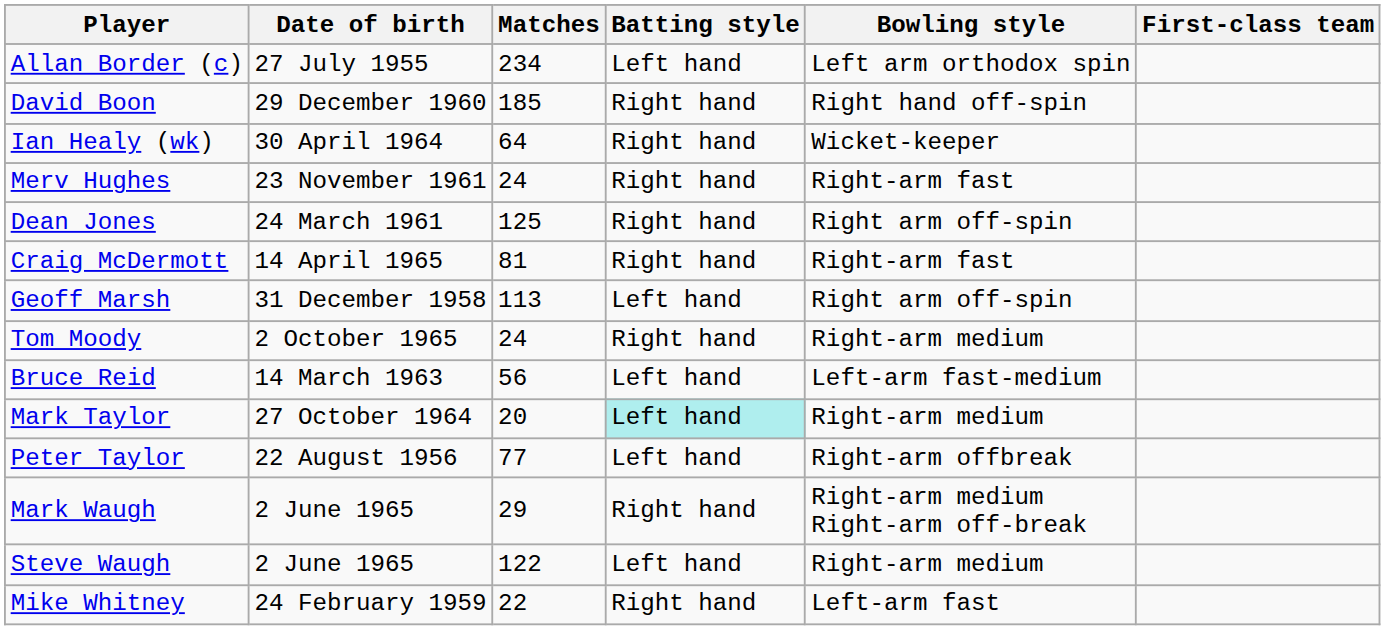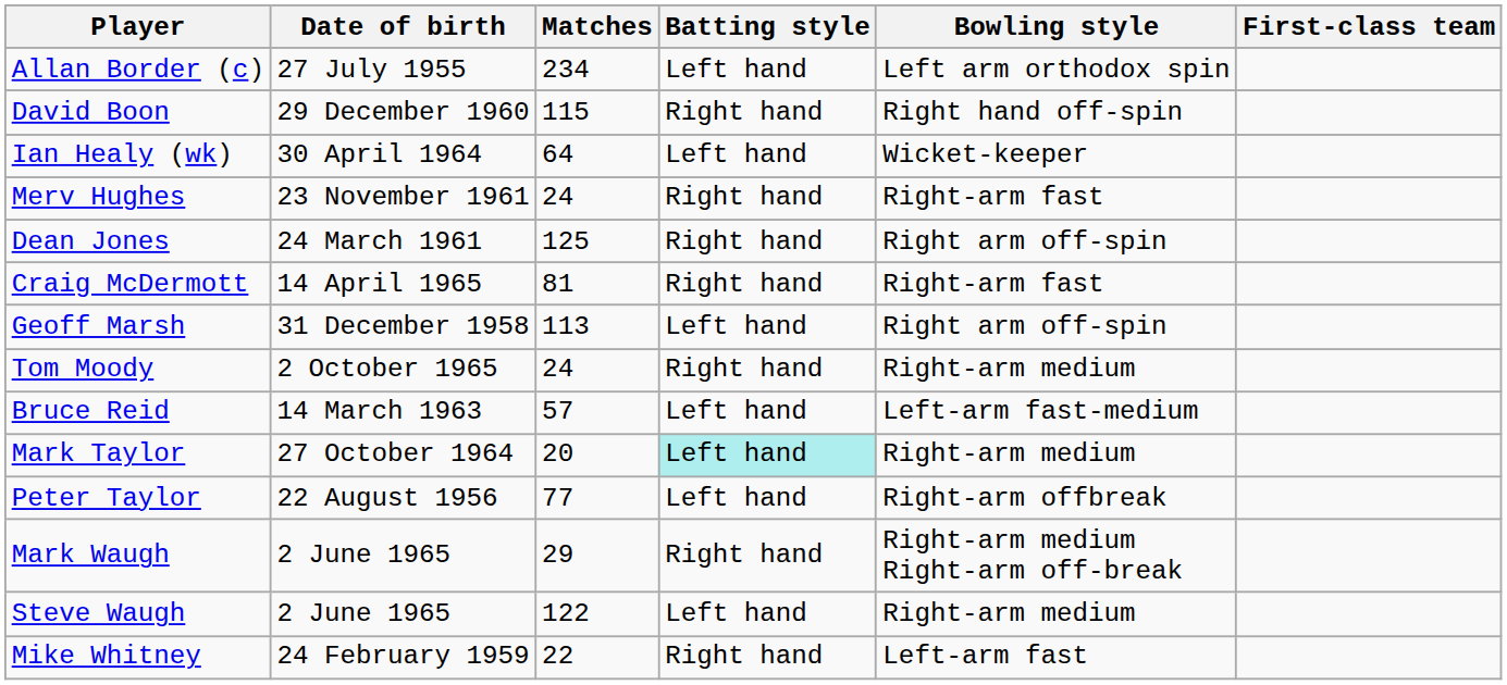David Boon | Matches: 185 -> 115
Ian Healy (wk) | Batting style: Right hand -> Left hand
Bruce Reid | Matches: 56 -> 57
